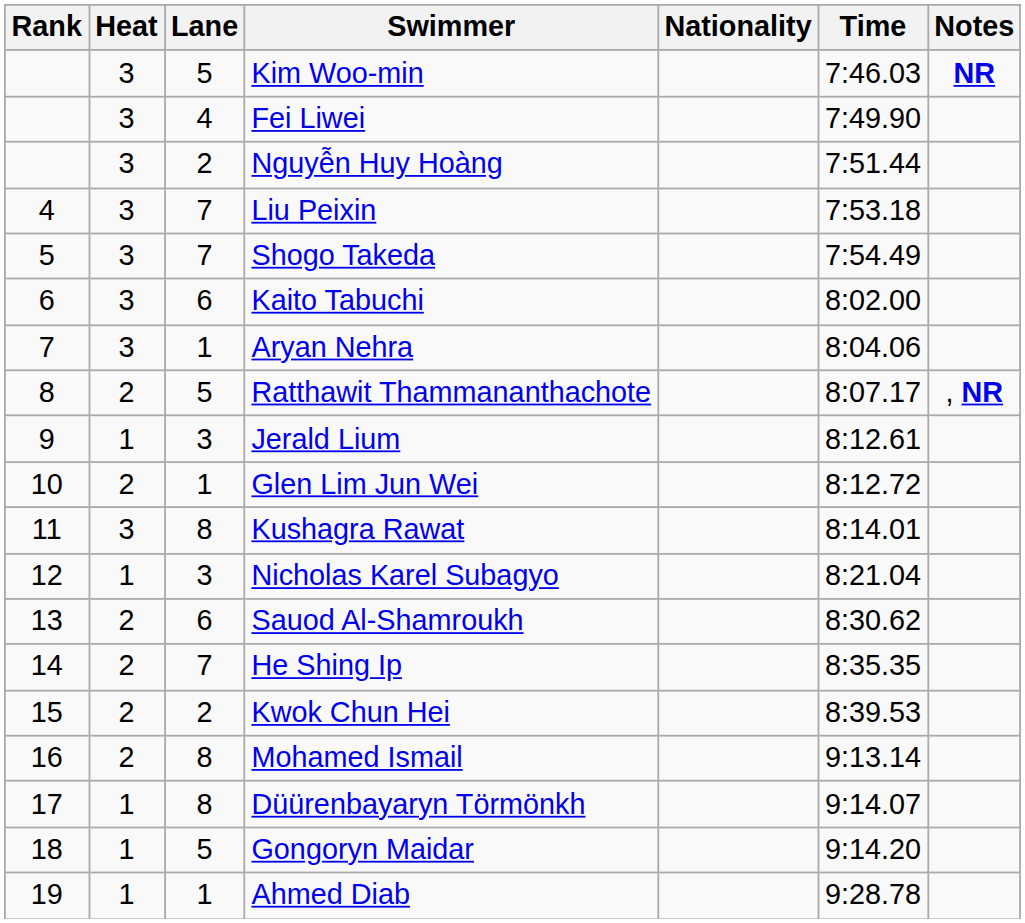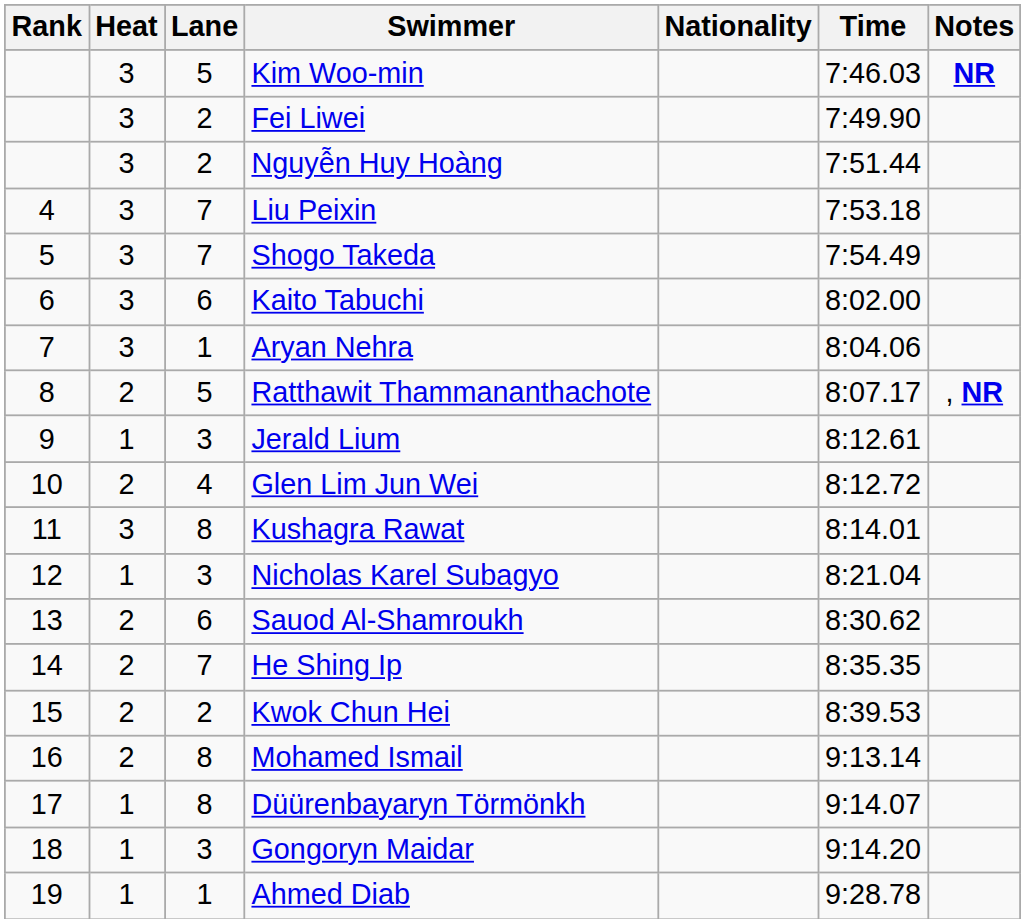Fei Liwei | Lane: 4 -> 2
Glen Lim Jun Wei | Lane: 1 -> 4
Gongoryn Maidar | Lane: 5 -> 3
